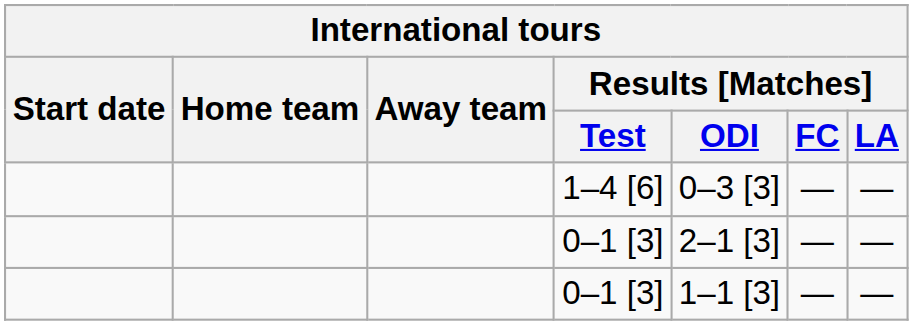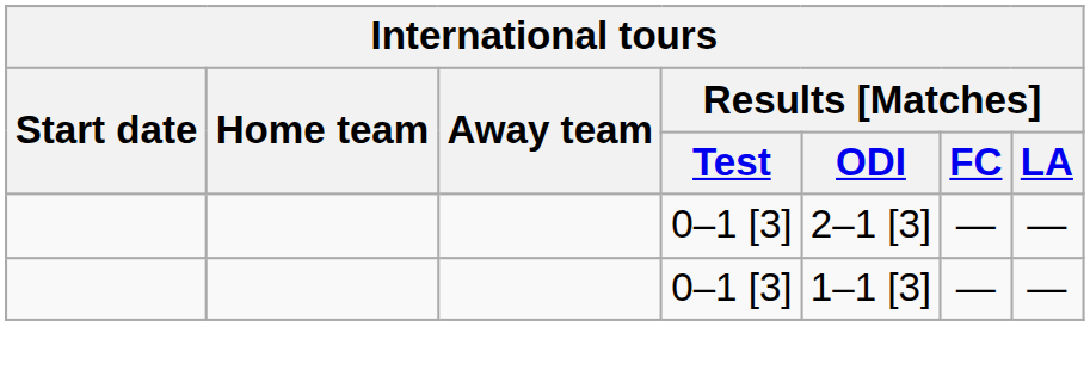- row: 1–4 [6] | 0–3 [3] | — | —
